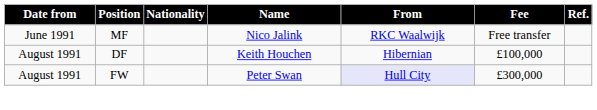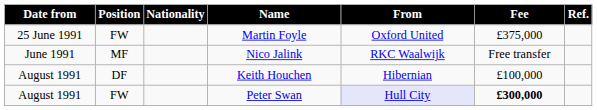+ row: 25 June 1991 | FW | Martin Foyle | Oxford United | £375,000
Peter Swan | Fee: normal -> bold
